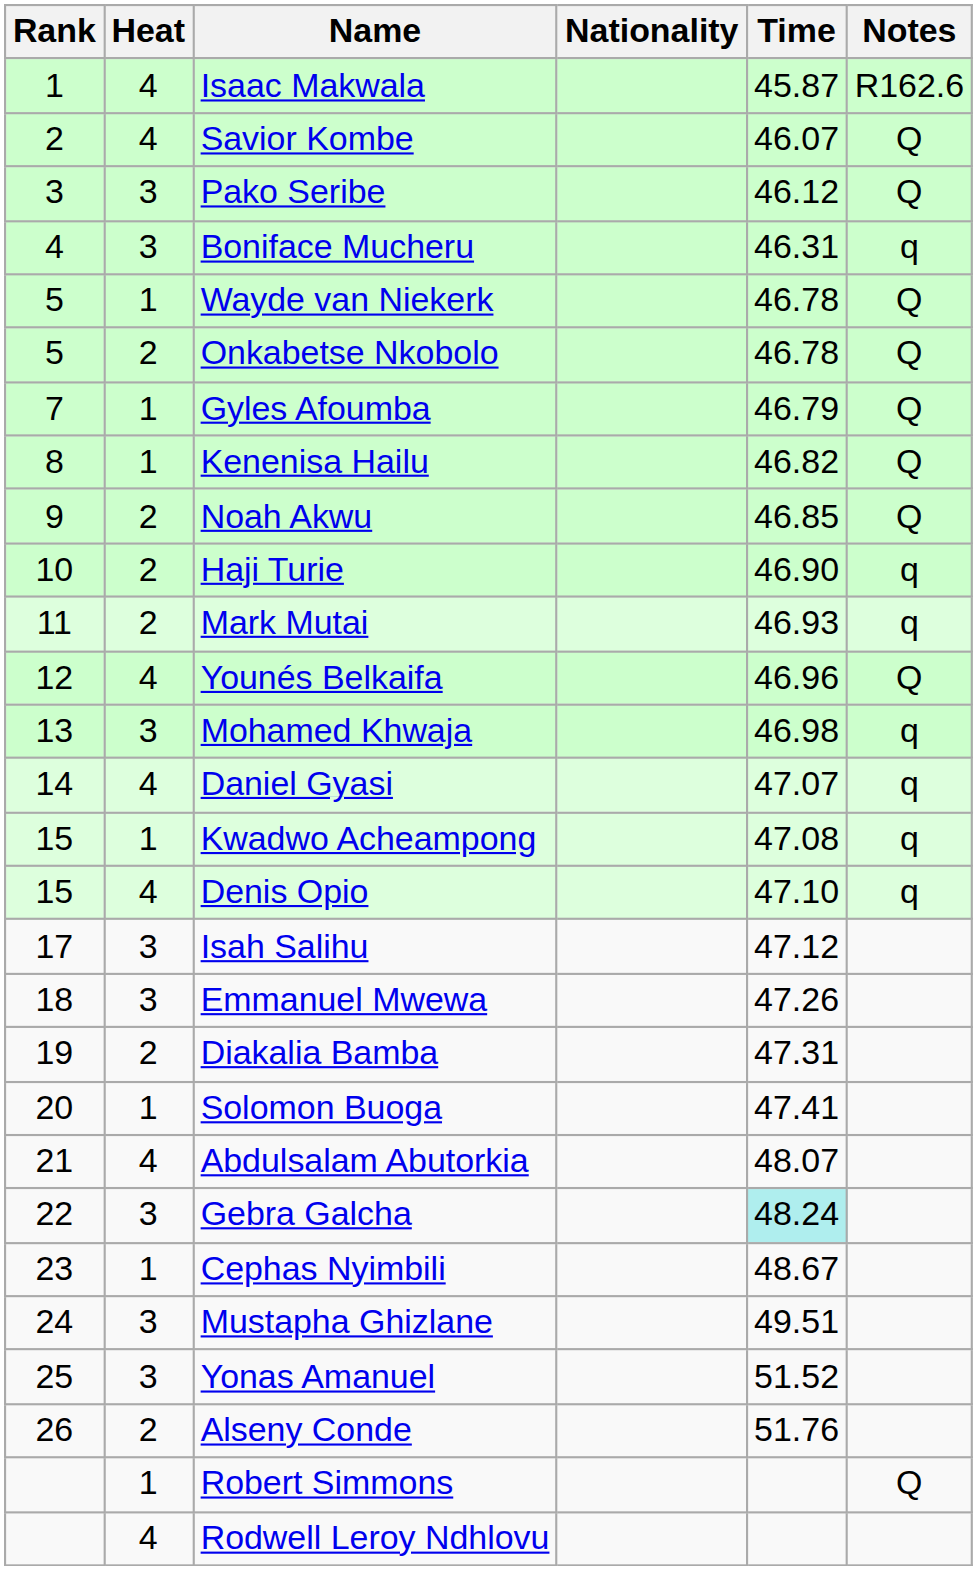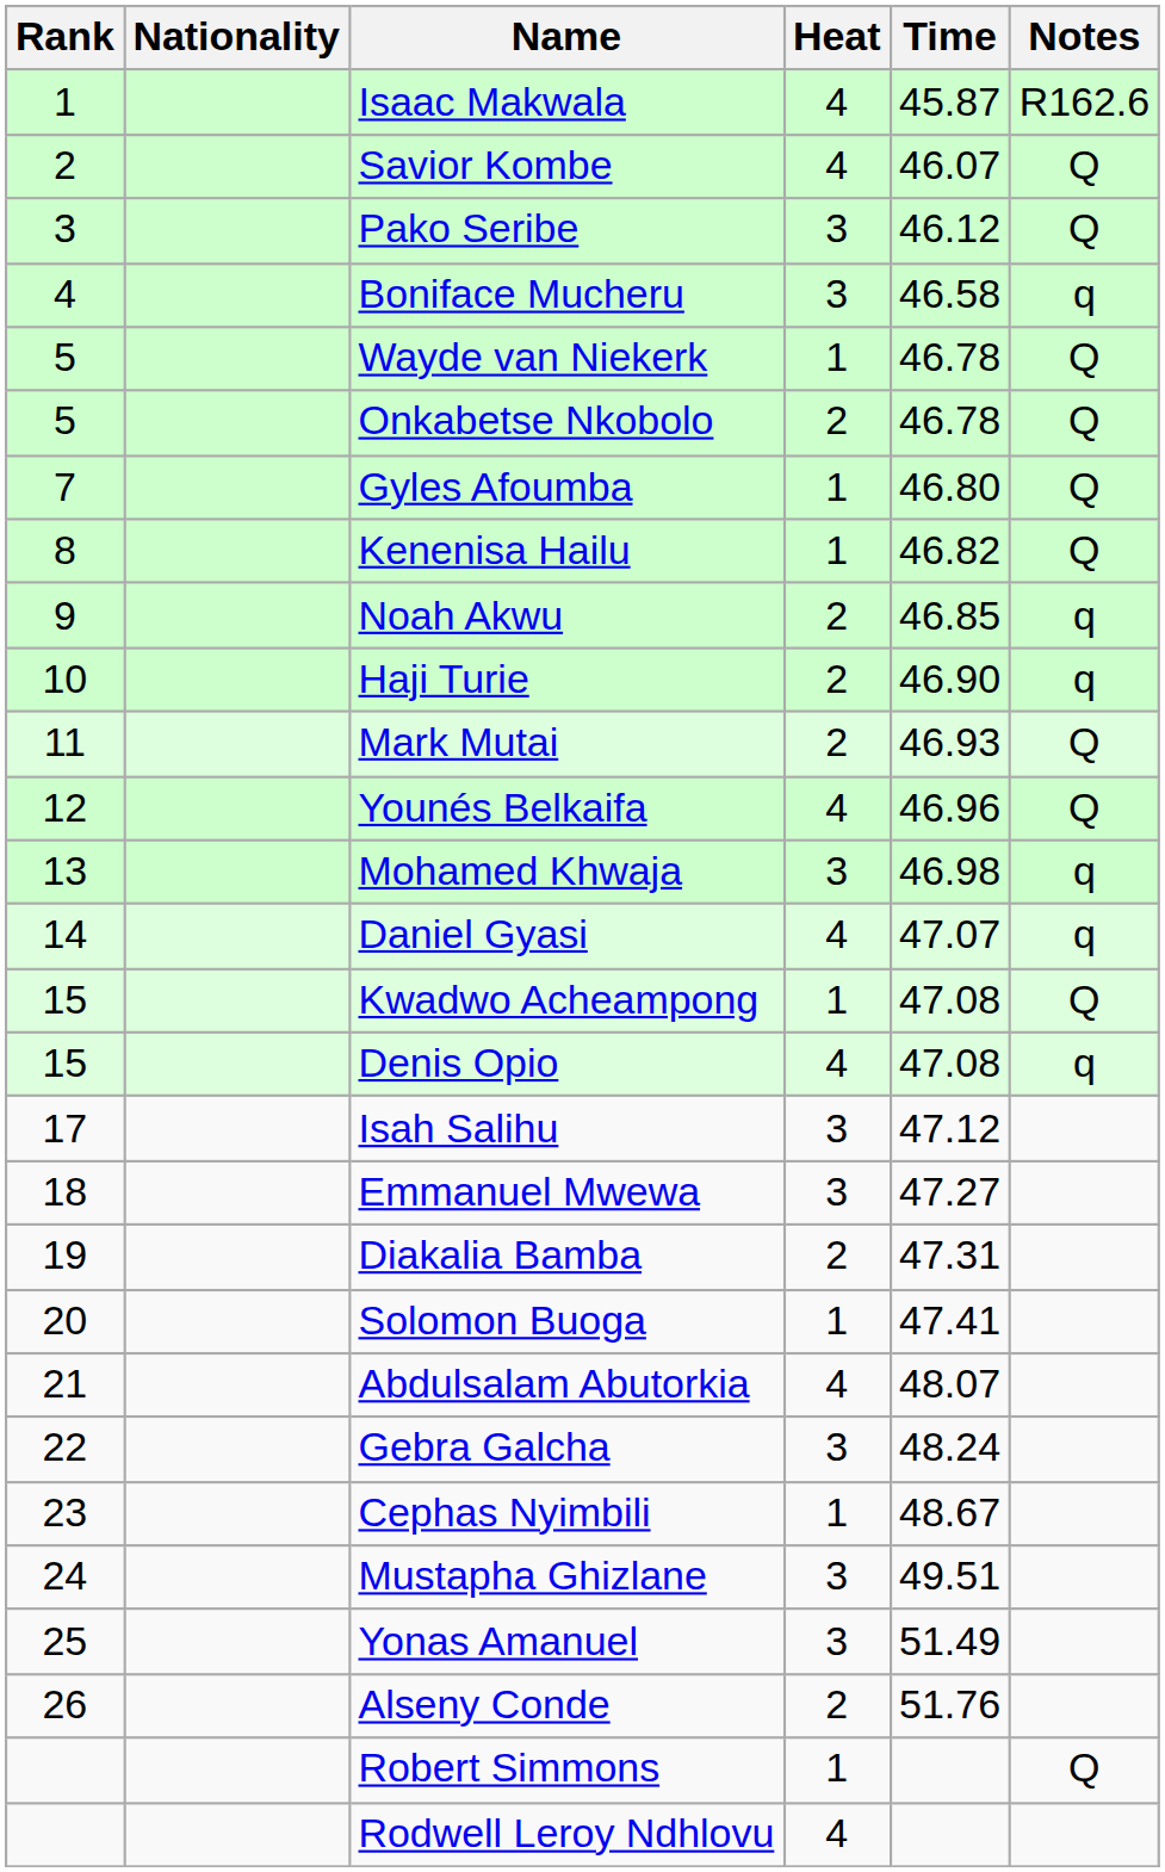columns swapped: Heat <-> Nationality
Boniface Mucheru | Time: 46.31 -> 46.58
Gyles Afoumba | Time: 46.79 -> 46.80
Noah Akwu | Notes: Q -> q
Mark Mutai | Notes: q -> Q
Kwadwo Acheampong | Notes: q -> Q
Denis Opio | Time: 47.10 -> 47.08
Emmanuel Mwewa | Time: 47.26 -> 47.27
Gebra Galcha | Time: paleturquoise background -> no background
Yonas Amanuel | Time: 51.52 -> 51.49
